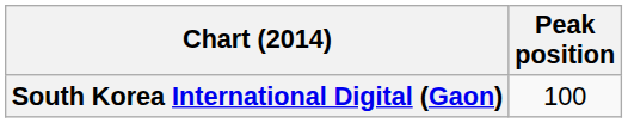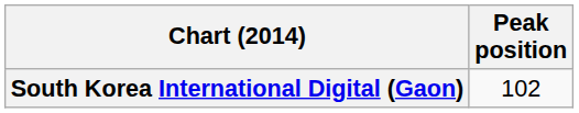South Korea International Digital (Gaon) | Peak position: 100 -> 102
